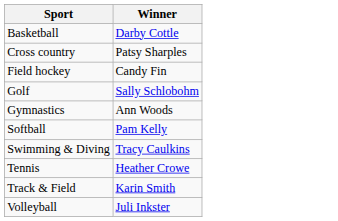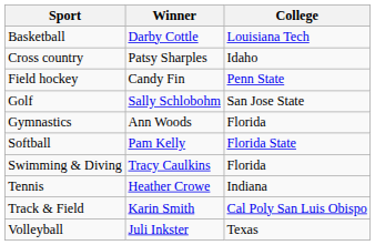+ column: College | Louisiana Tech | Idaho | Penn State | San Jose State | Florida | Florida State | Florida | Indiana | Cal Poly San Luis Obispo | Texas
